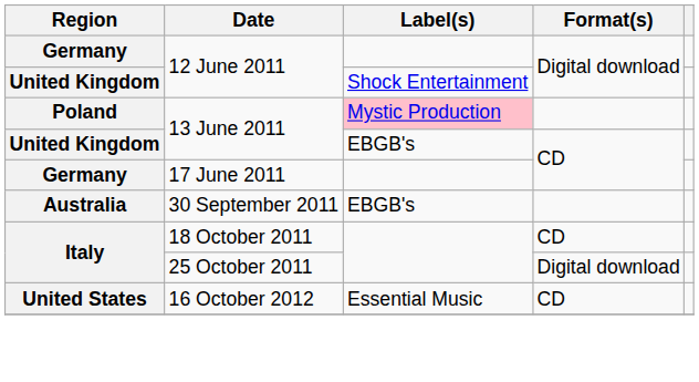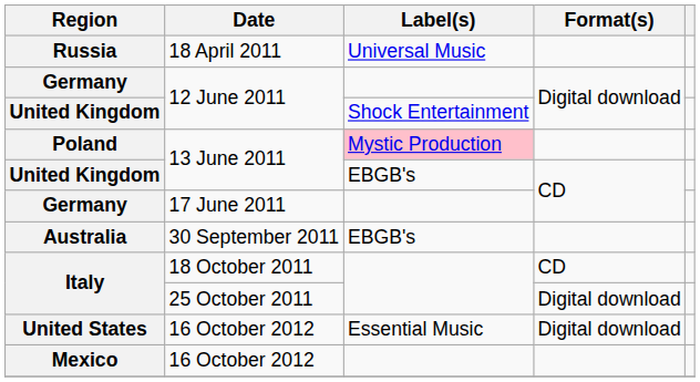+ row: Russia | 18 April 2011 | Universal Music
United States | Format(s): CD -> Digital download
+ row: Mexico | 16 October 2012
